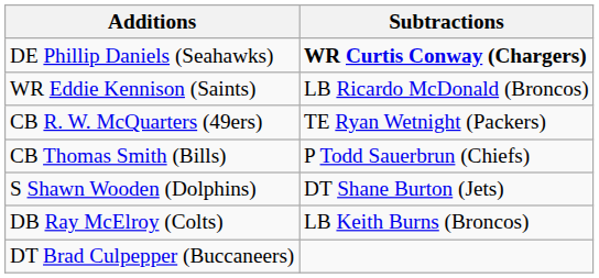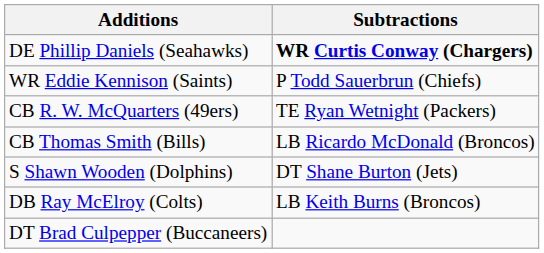WR Eddie Kennison (Saints) | Subtractions: LB Ricardo McDonald (Broncos) -> P Todd Sauerbrun (Chiefs)
CB Thomas Smith (Bills) | Subtractions: P Todd Sauerbrun (Chiefs) -> LB Ricardo McDonald (Broncos)
